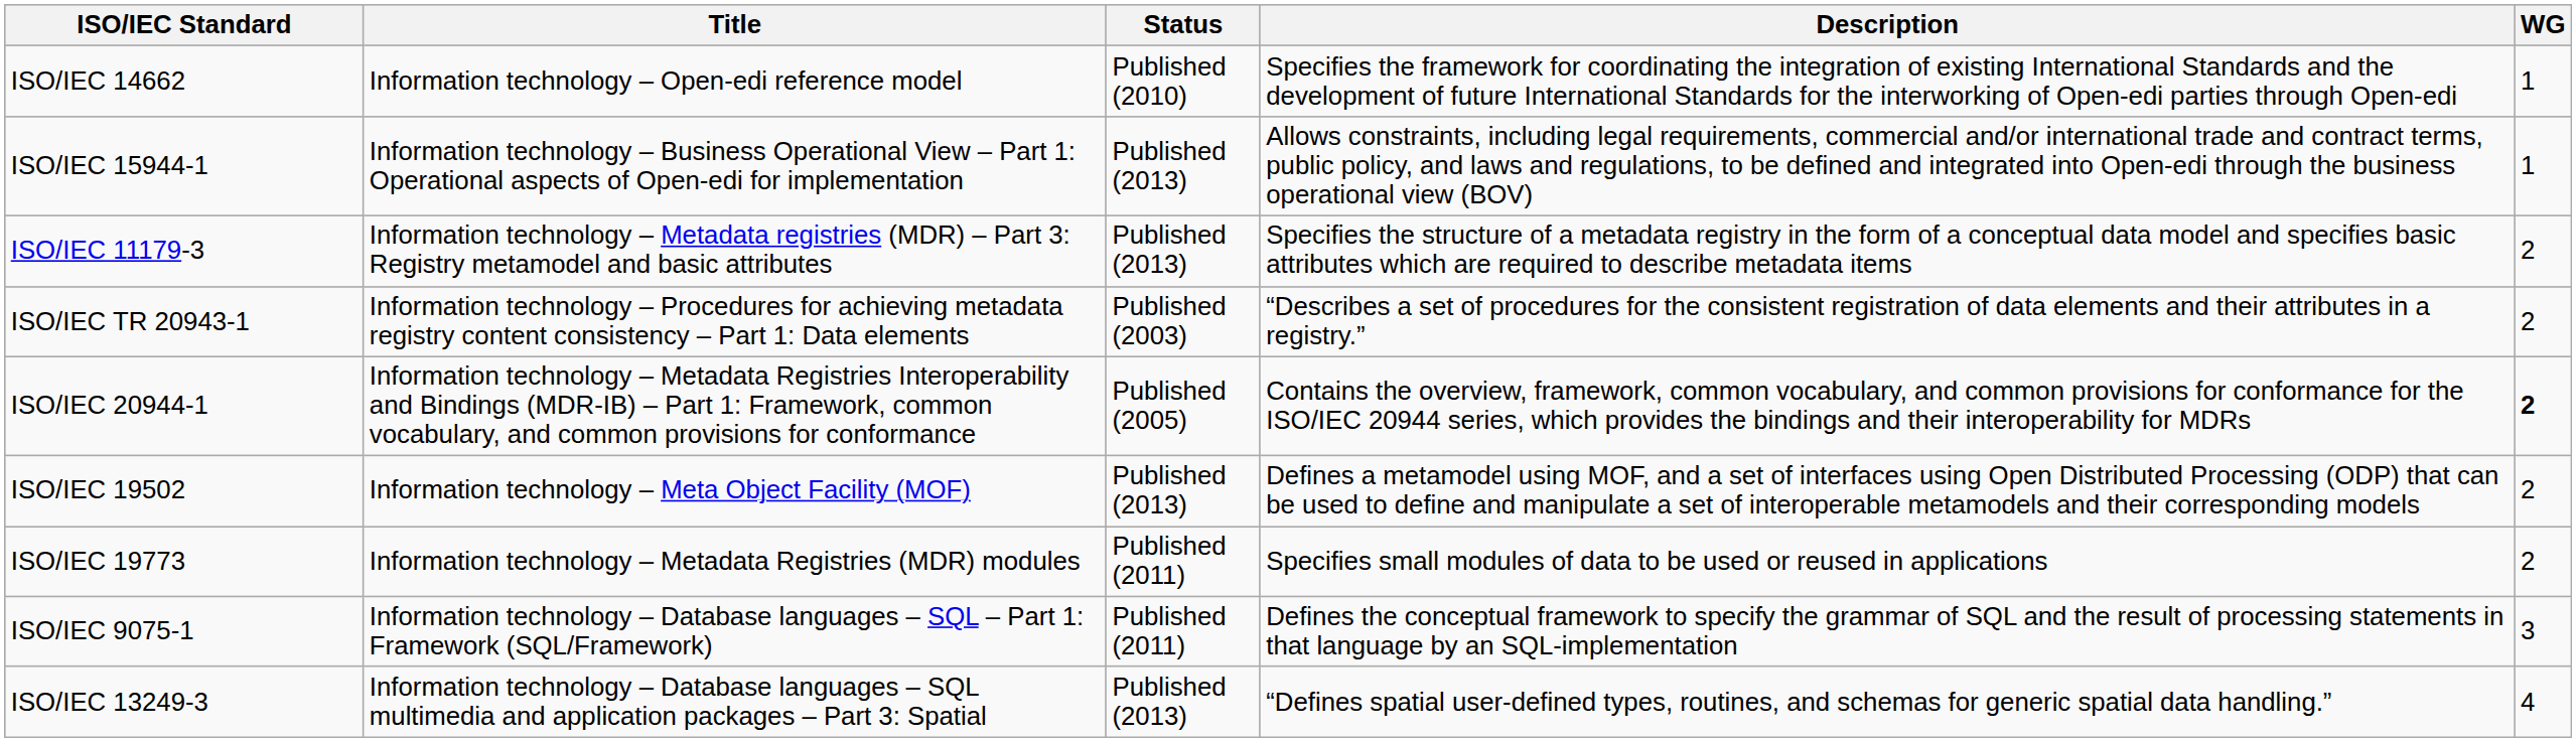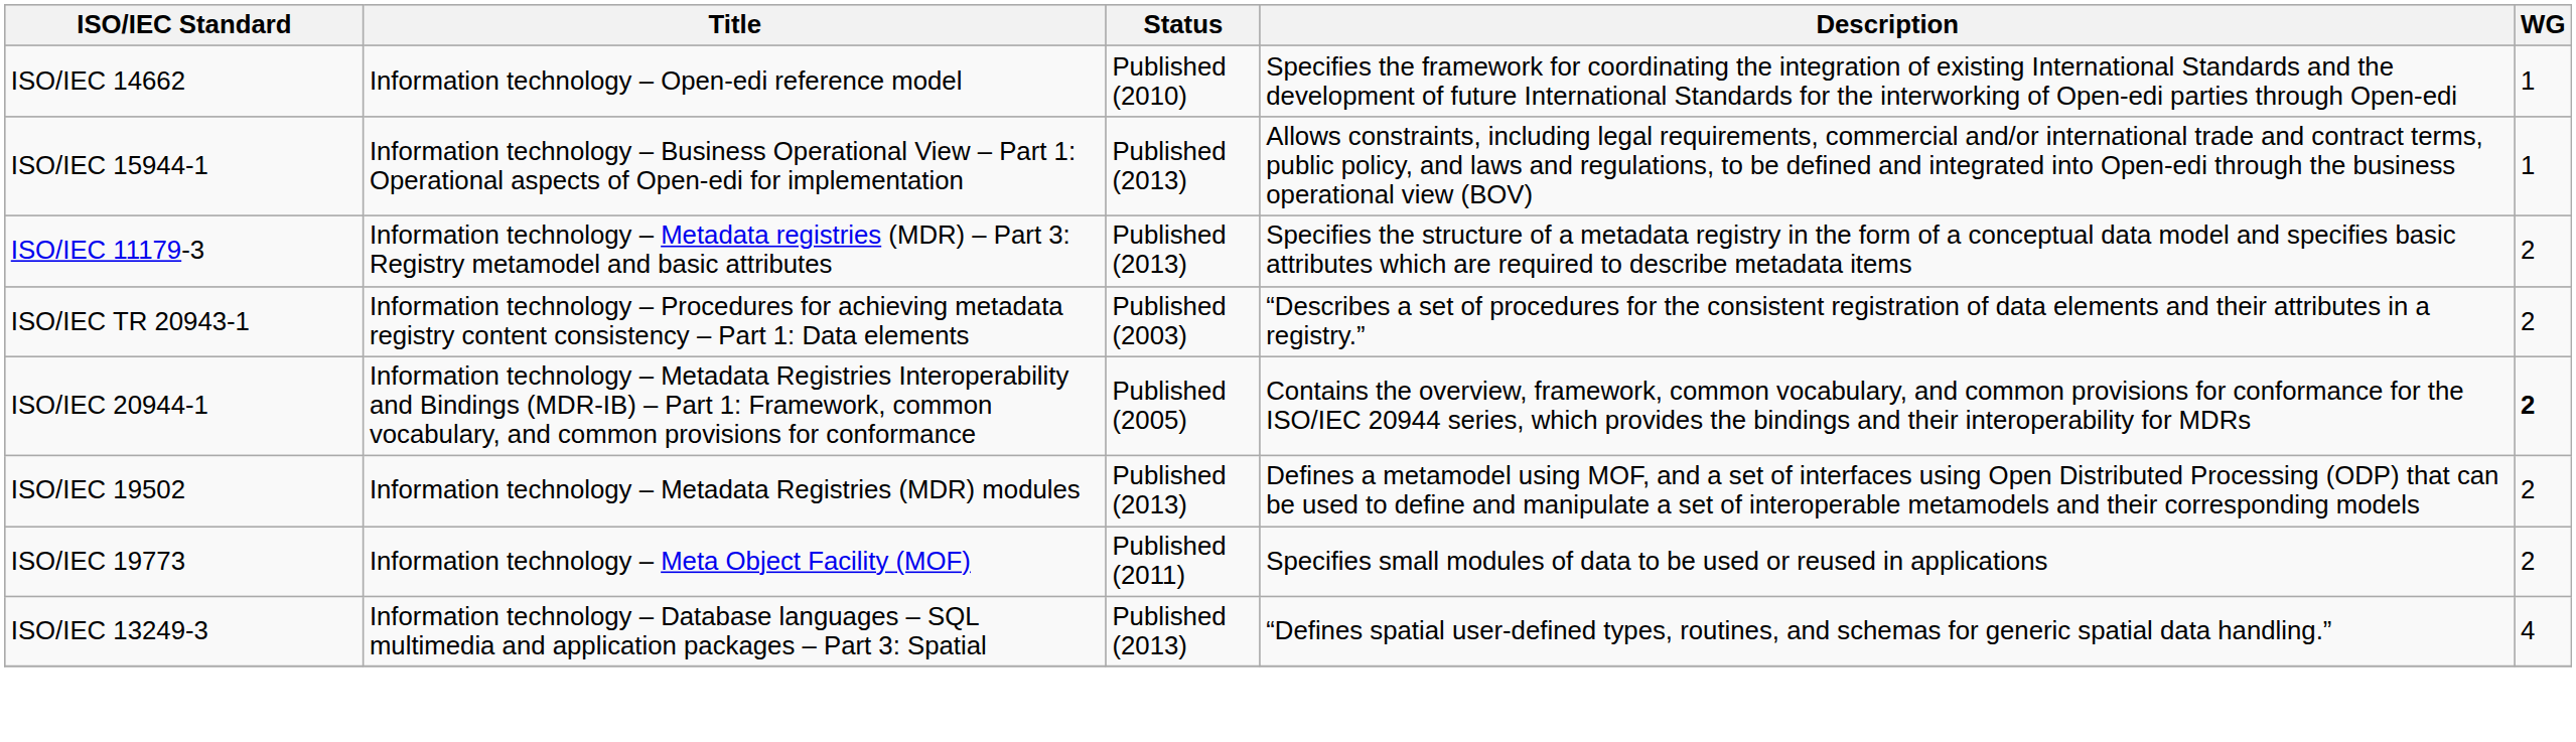ISO/IEC 19502 | Title: Information technology – Meta Object Facility (MOF) -> Information technology – Metadata Registries (MDR) modules
ISO/IEC 19773 | Title: Information technology – Metadata Registries (MDR) modules -> Information technology – Meta Object Facility (MOF)
- row: ISO/IEC 9075-1 | Information technology – Database languages – SQL – Part 1: Framework (SQL/Framework) | Published (2011) | Defines the conceptual framework to specify the grammar of SQL and the result of processing statements in that language by an SQL-implementation | 3
